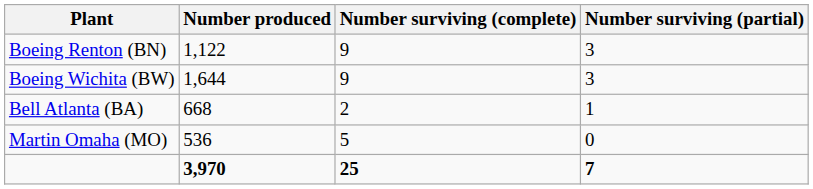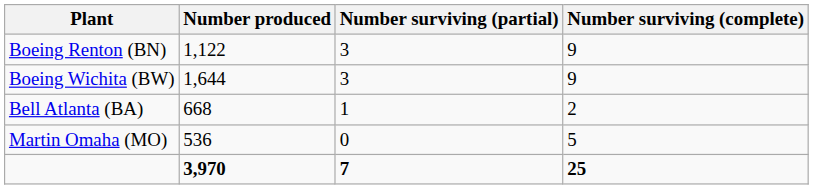columns swapped: Number surviving (complete) <-> Number surviving (partial)
